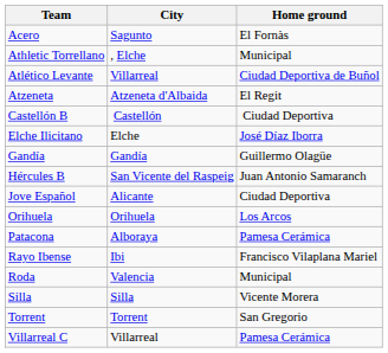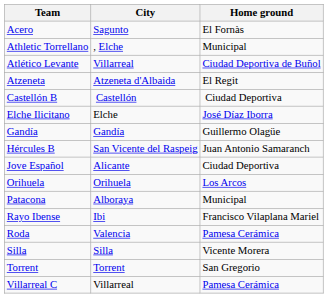Patacona | Home ground: Pamesa Cerámica -> Municipal
Roda | Home ground: Municipal -> Pamesa Cerámica
